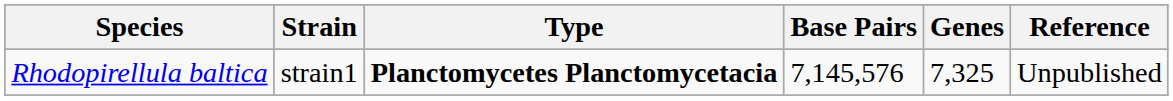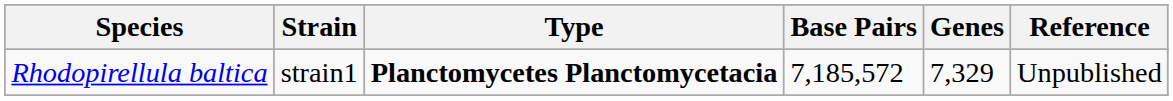Rhodopirellula baltica | Base Pairs: 7,145,576 -> 7,185,572
Rhodopirellula baltica | Genes: 7,325 -> 7,329
